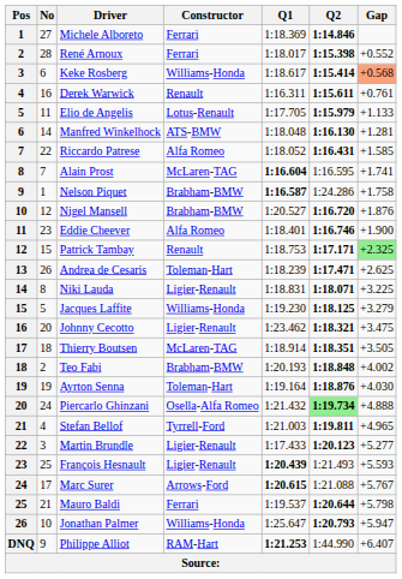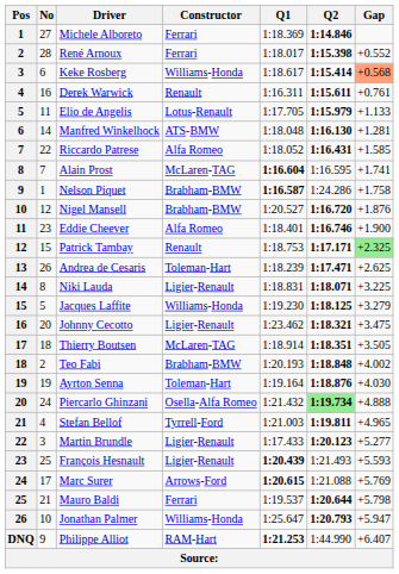Marc Surer | Gap: +5.767 -> +5.769
